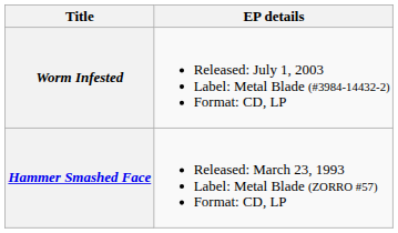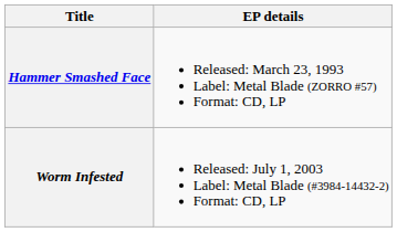rows swapped: Hammer Smashed Face <-> Worm Infested
